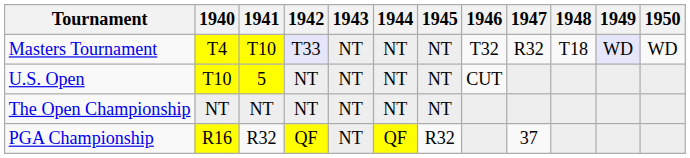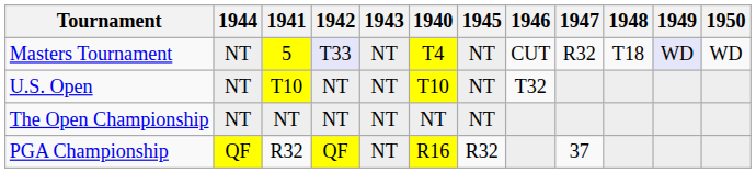columns swapped: 1940 <-> 1944
Masters Tournament | 1941: T10 -> 5
Masters Tournament | 1946: T32 -> CUT
U.S. Open | 1941: 5 -> T10
U.S. Open | 1946: CUT -> T32
